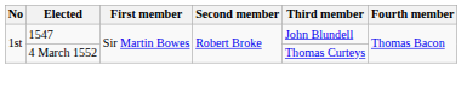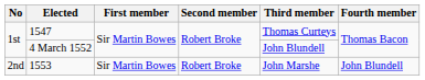1547 | Third member: John Blundell -> Thomas Curteys
4 March 1552 | Third member: Thomas Curteys -> John Blundell
+ row: 2nd | 1553 | Sir Martin Bowes | Robert Broke | John Marshe | John Blundell
